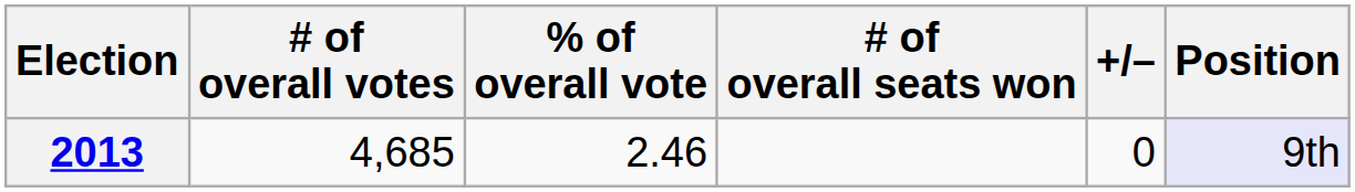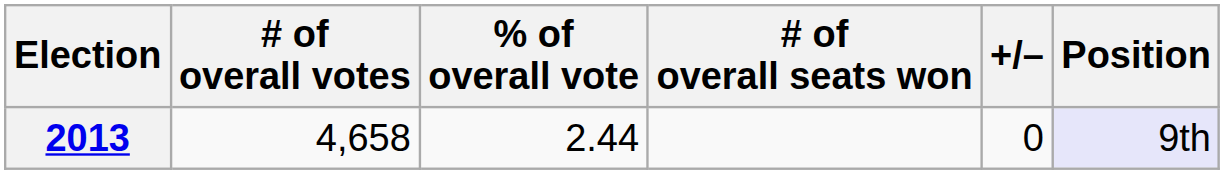2013 | # of overall votes: 4,685 -> 4,658
2013 | % of overall vote: 2.46 -> 2.44
